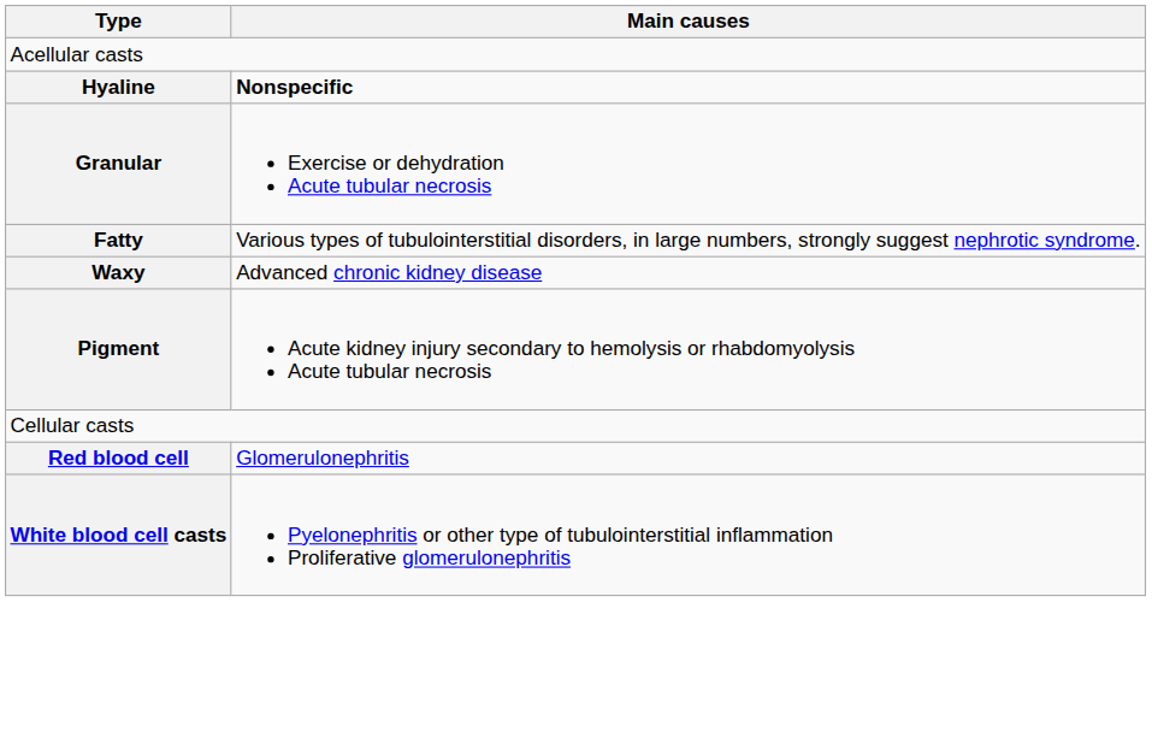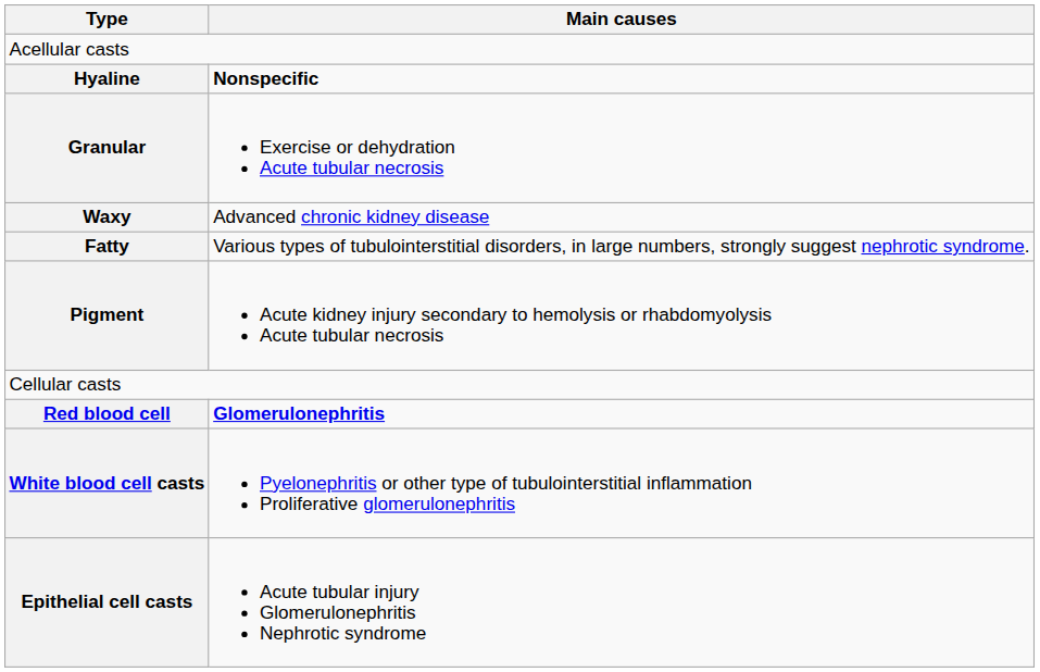rows swapped: Waxy <-> Fatty
Red blood cell | Main causes: normal -> bold
+ row: Epithelial cell casts | Acute tubular injury Glomerulonephritis Nephrotic syndrome
